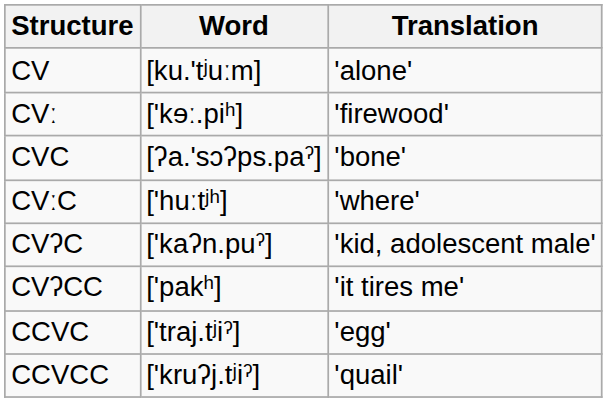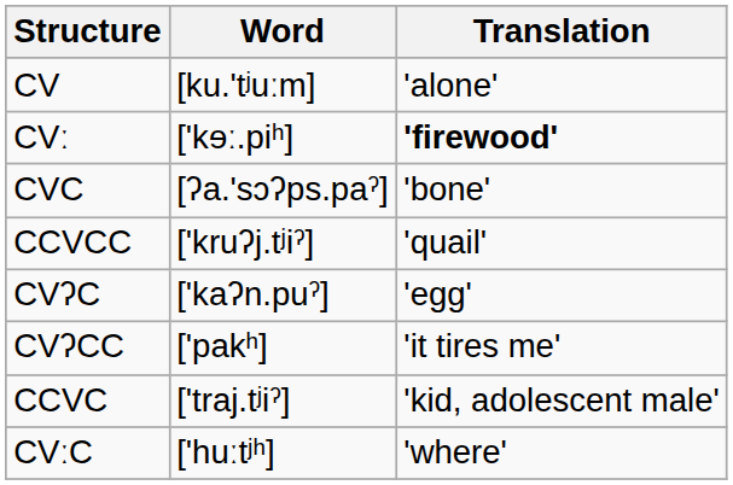CVː | Translation: normal -> bold
rows swapped: CVːC <-> CCVCC
CVʔC | Translation: 'kid, adolescent male' -> 'egg'
CCVC | Translation: 'egg' -> 'kid, adolescent male'
